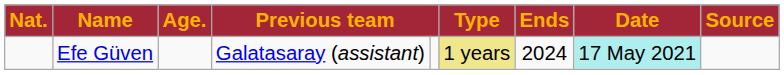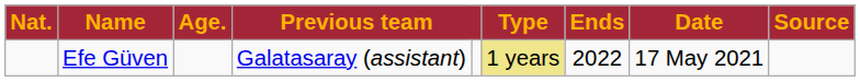Efe Güven | Ends: 2024 -> 2022
Efe Güven | Date: paleturquoise background -> no background
